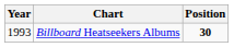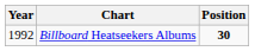Billboard Heatseekers Albums | Year: 1993 -> 1992
